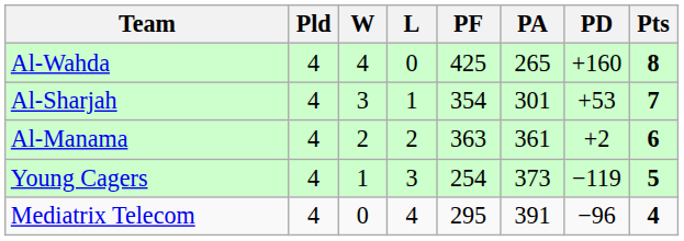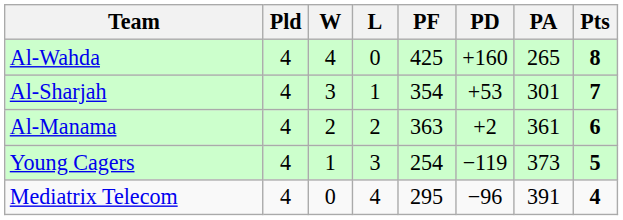columns swapped: PA <-> PD
